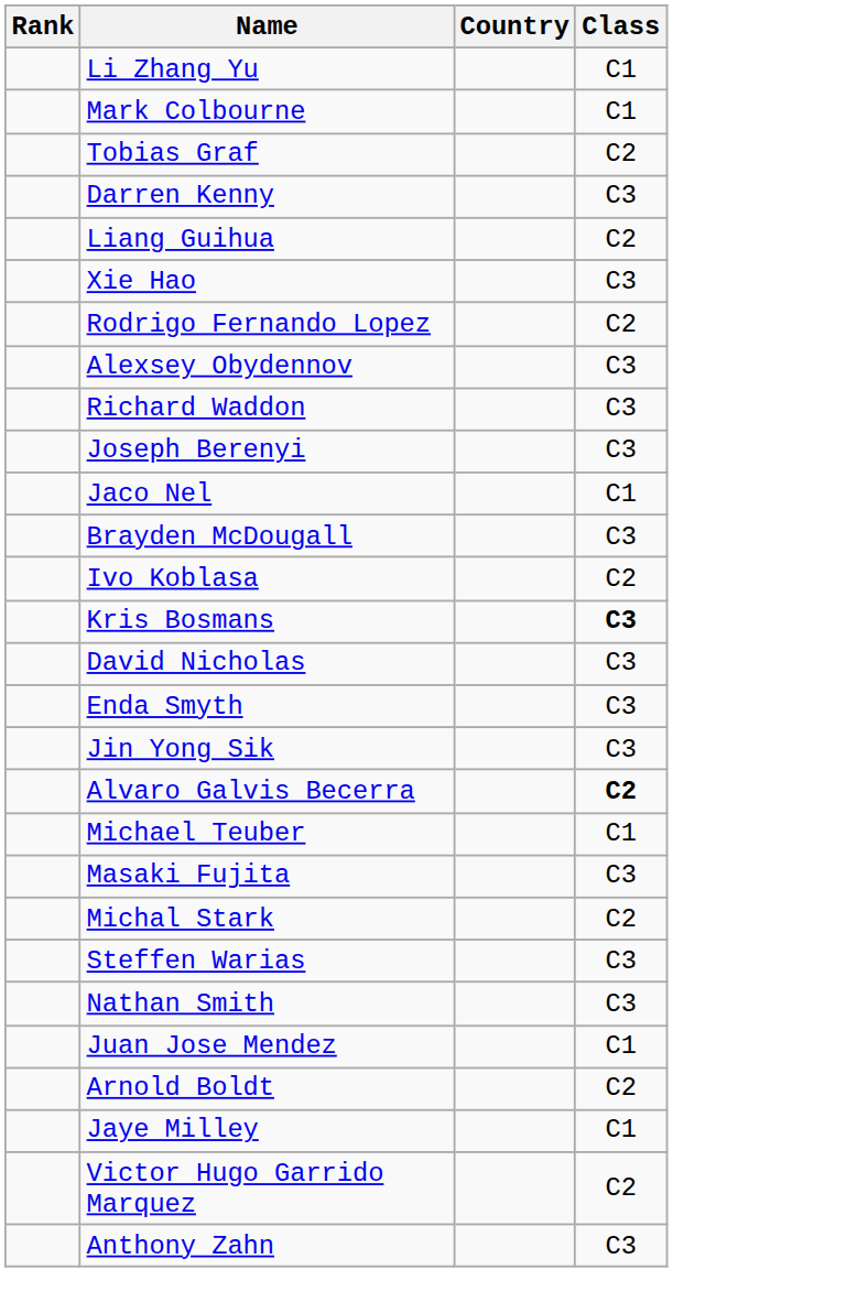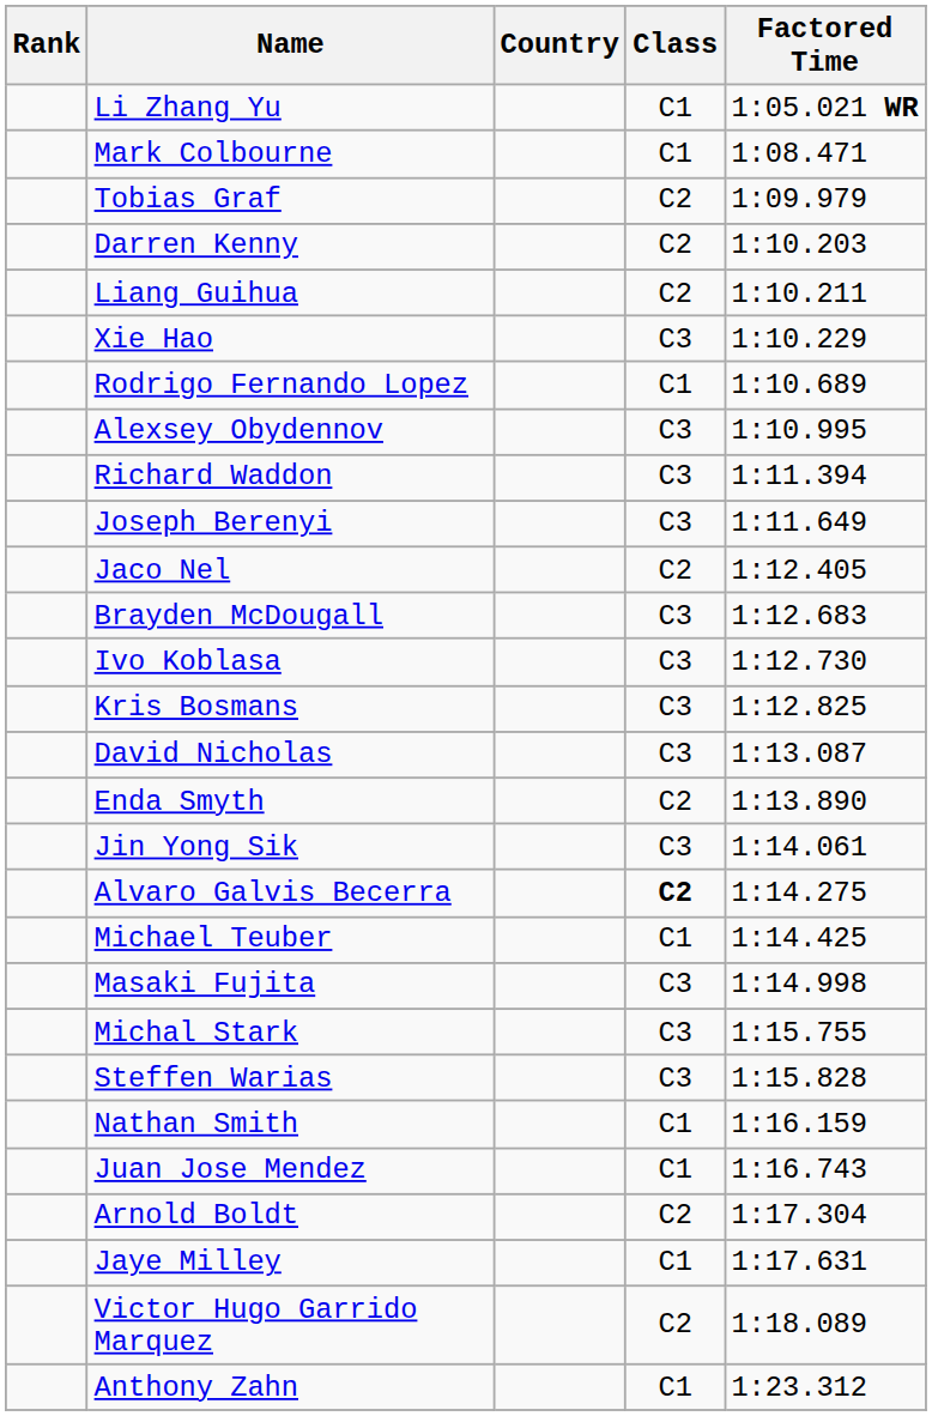+ column: Factored Time | 1:05.021 WR | 1:08.471 | 1:09.979 | 1:10.203 | 1:10.211 | 1:10.229 | 1:10.689 | 1:10.995 | 1:11.394 | 1:11.649 | 1:12.405 | 1:12.683 | 1:12.730 | 1:12.825 | 1:13.087 | 1:13.890 | 1:14.061 | 1:14.275 | 1:14.425 | 1:14.998 | 1:15.755 | 1:15.828 | 1:16.159 | 1:16.743 | 1:17.304 | 1:17.631 | 1:18.089 | 1:23.312
Darren Kenny | Class: C3 -> C2
Rodrigo Fernando Lopez | Class: C2 -> C1
Jaco Nel | Class: C1 -> C2
Ivo Koblasa | Class: C2 -> C3
Kris Bosmans | Class: bold -> normal
Enda Smyth | Class: C3 -> C2
Michal Stark | Class: C2 -> C3
Nathan Smith | Class: C3 -> C1
Anthony Zahn | Class: C3 -> C1
